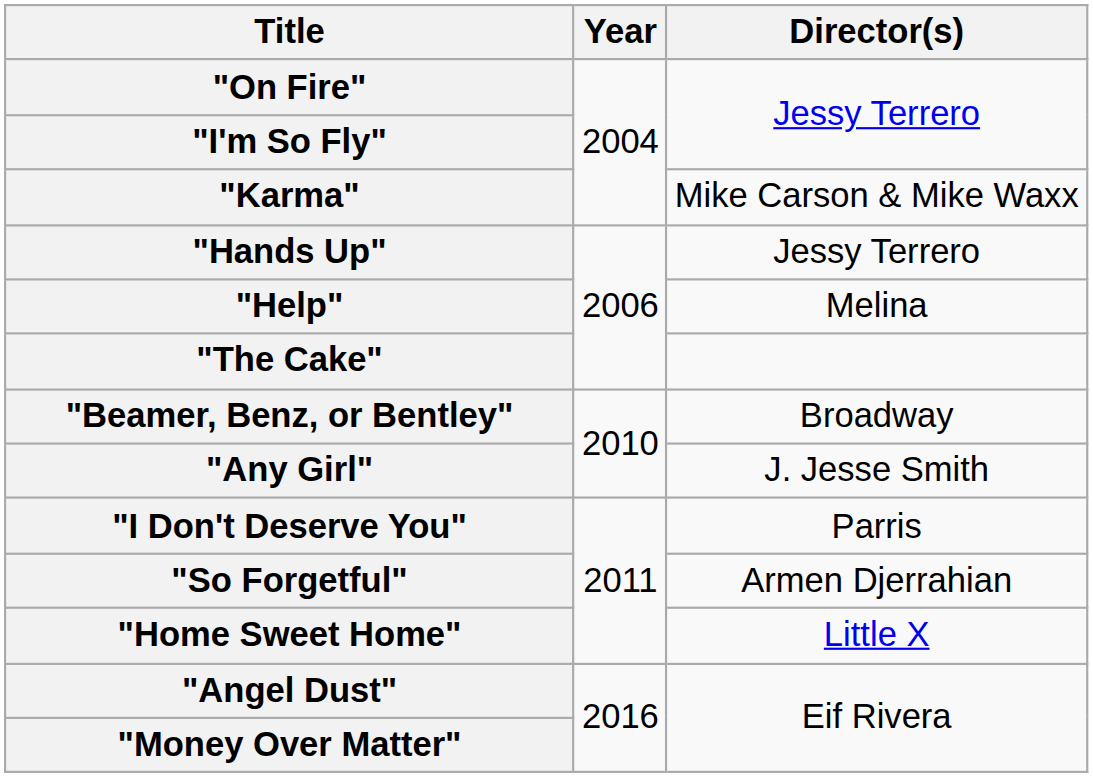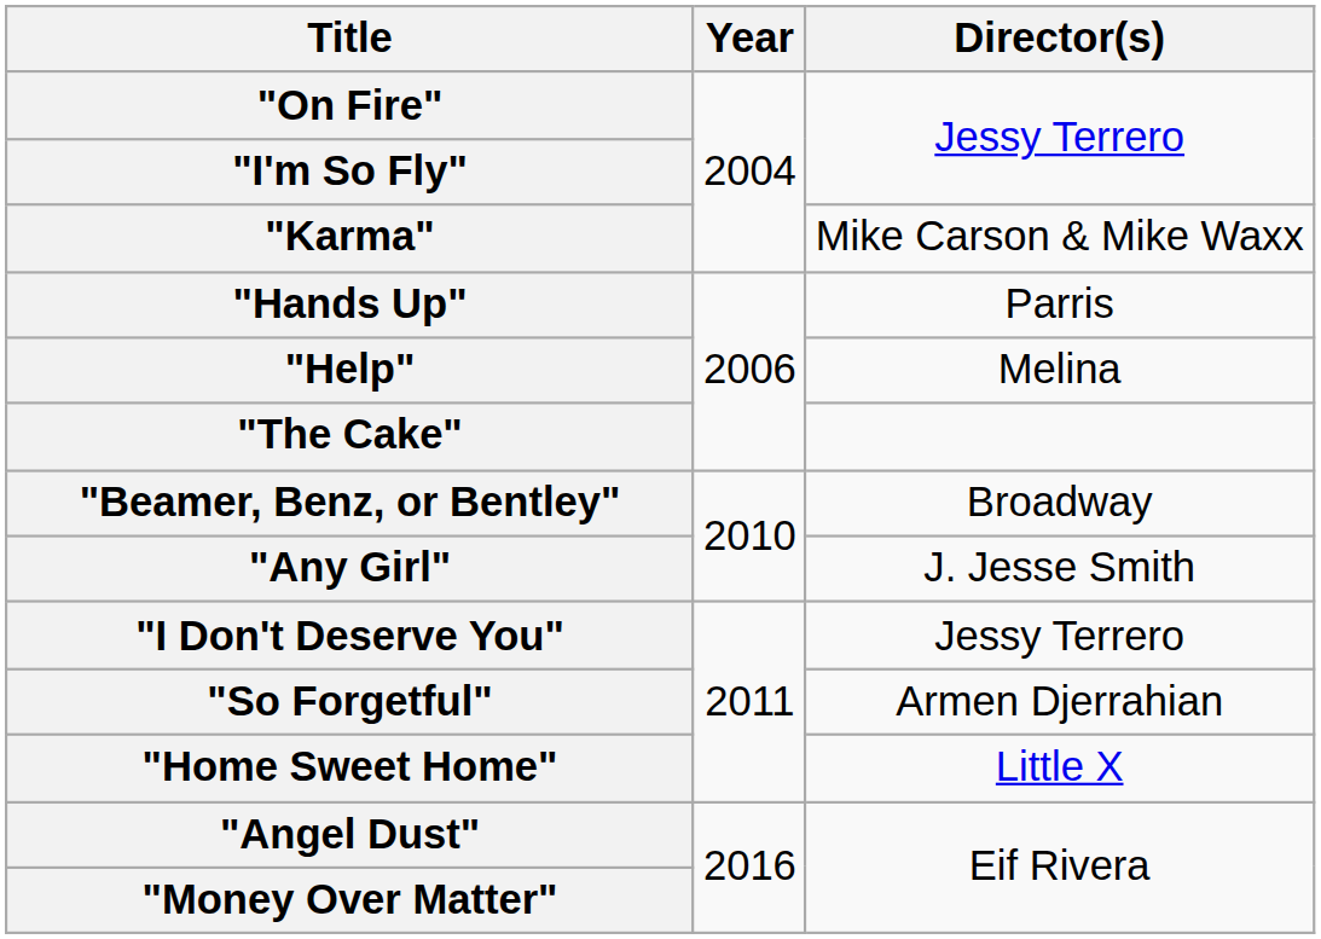"Hands Up" | Director(s): Jessy Terrero -> Parris
"I Don't Deserve You" | Director(s): Parris -> Jessy Terrero
